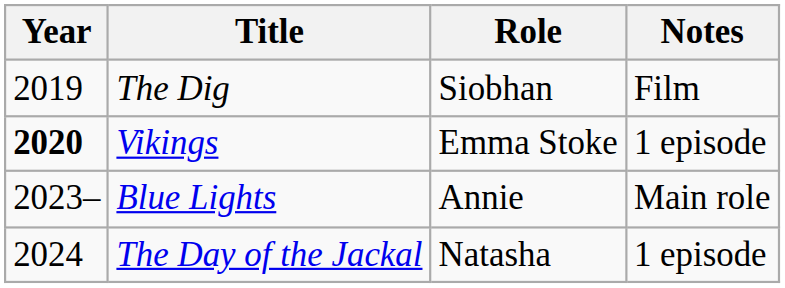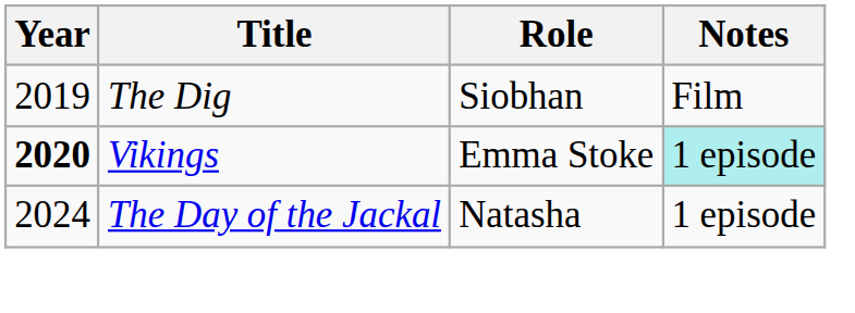Vikings | Notes: no background -> paleturquoise background
- row: 2023– | Blue Lights | Annie | Main role
